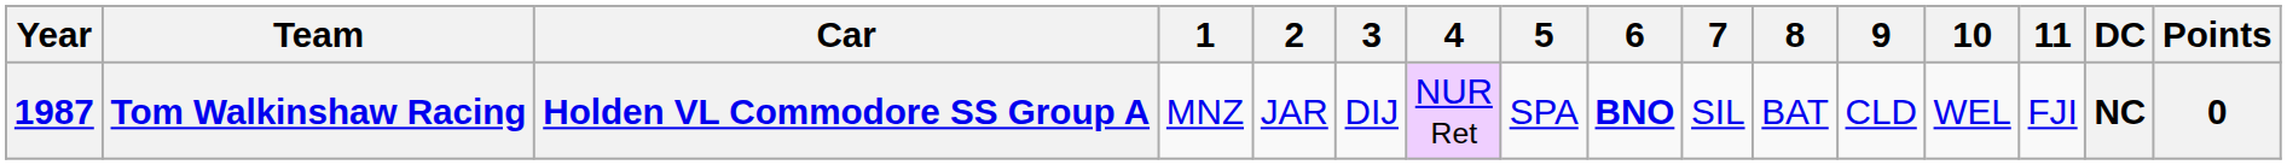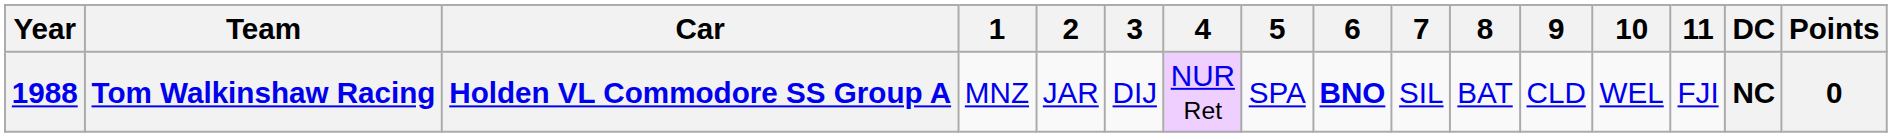Tom Walkinshaw Racing | Year: 1987 -> 1988
